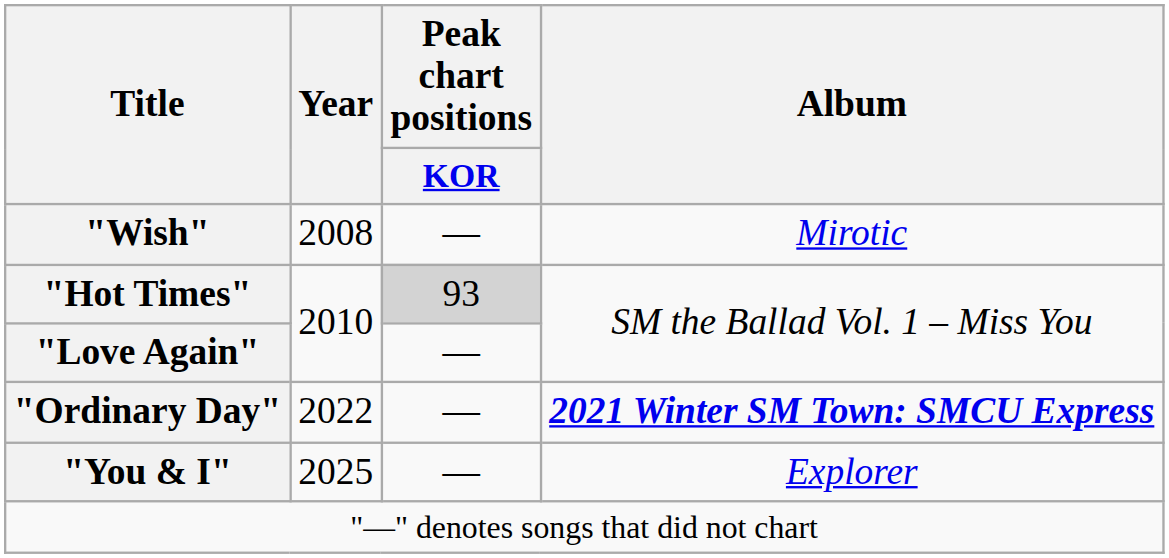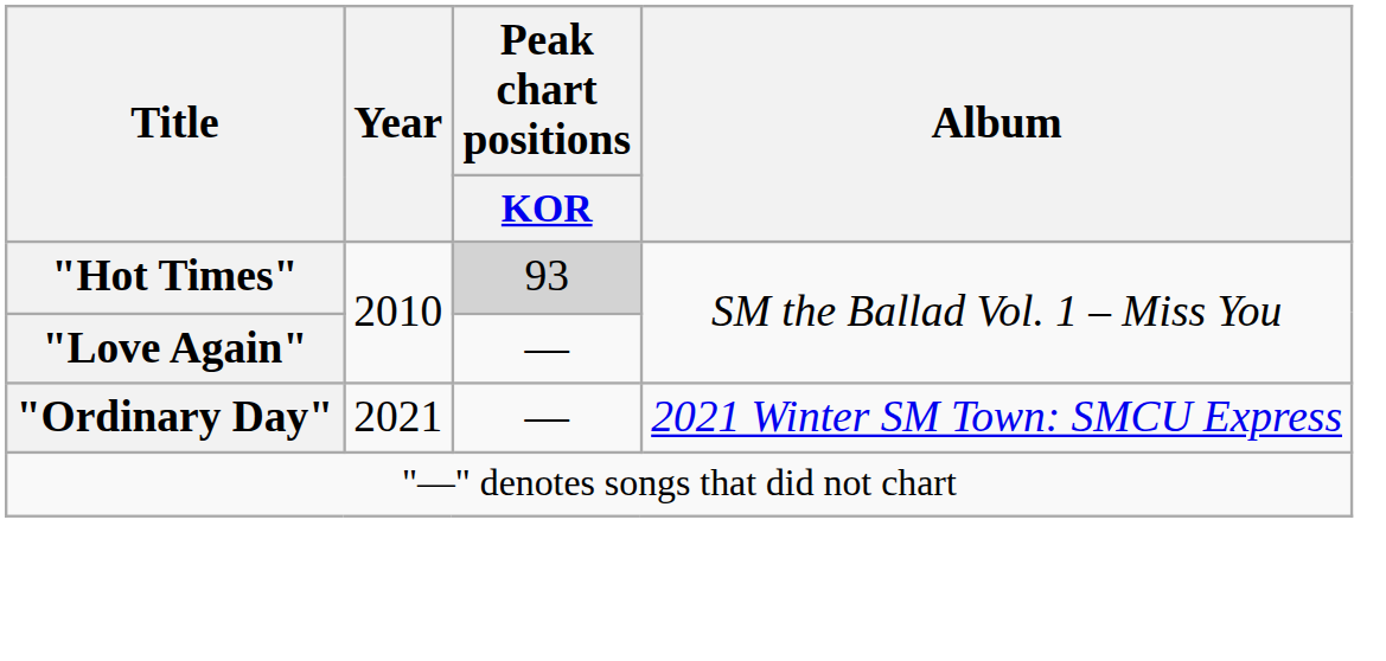- row: "Wish" | 2008 | — | Mirotic
"Ordinary Day" | Year: 2022 -> 2021
"Ordinary Day" | Album: bold -> normal
- row: "You & I" | 2025 | — | Explorer
